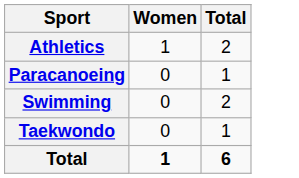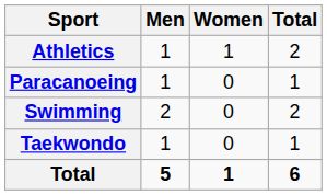+ column: Men | 1 | 1 | 2 | 1 | 5
